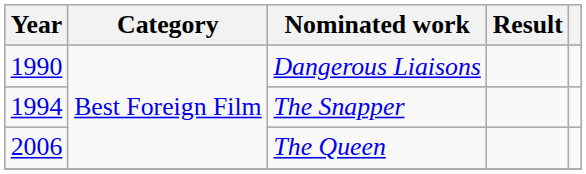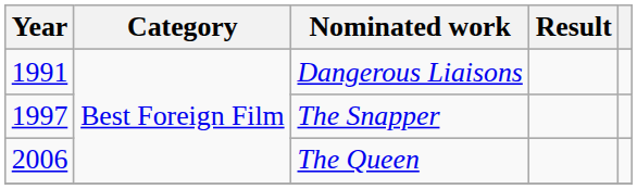Dangerous Liaisons | Year: 1990 -> 1991
The Snapper | Year: 1994 -> 1997
